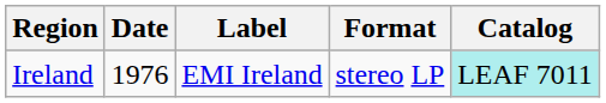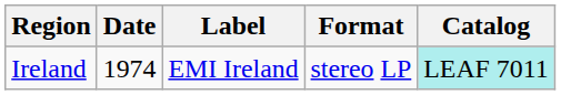Ireland | Date: 1976 -> 1974
